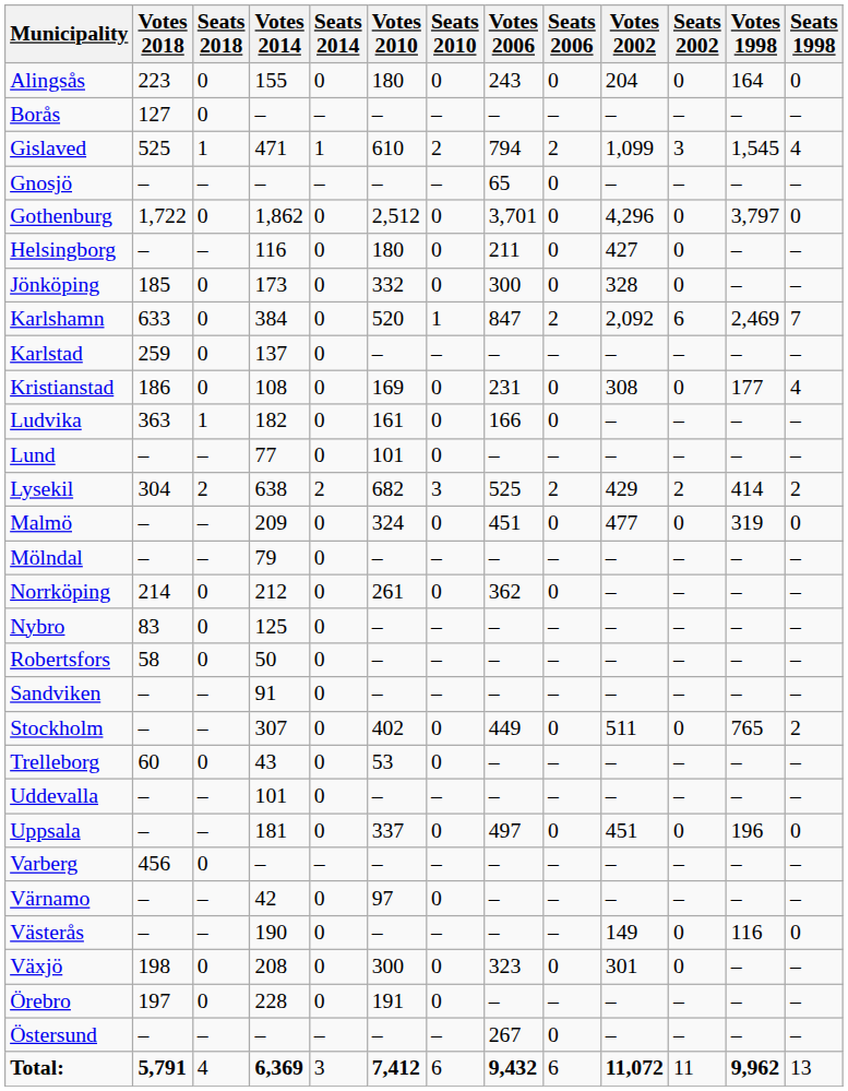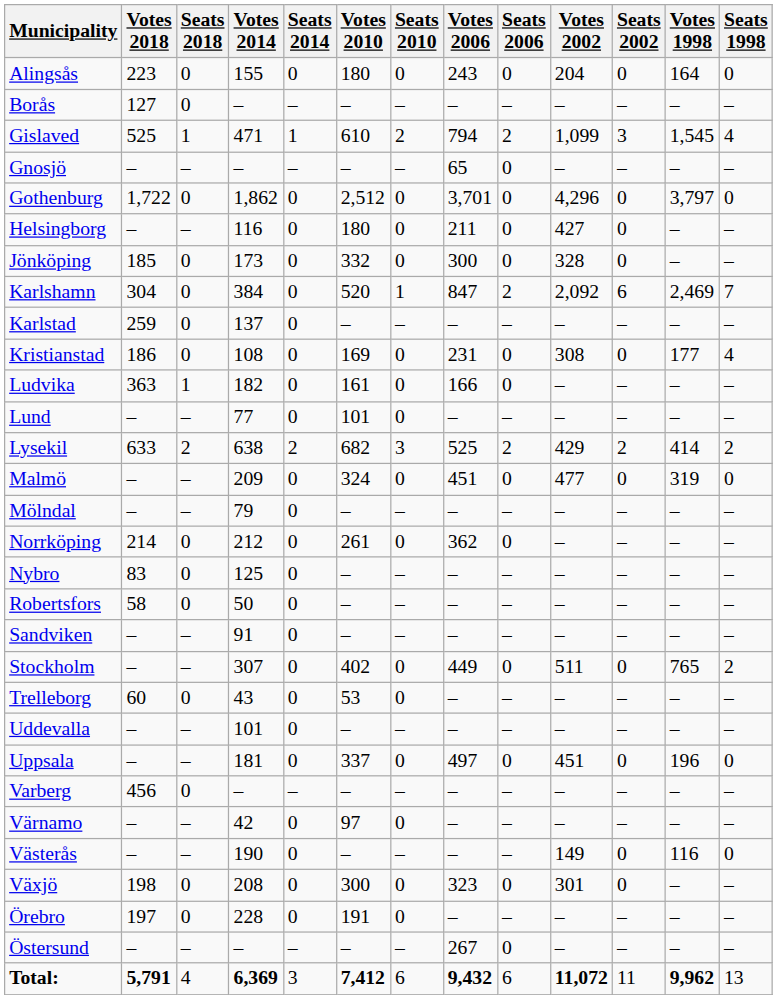Karlshamn | Votes 2018: 633 -> 304
Lysekil | Votes 2018: 304 -> 633
